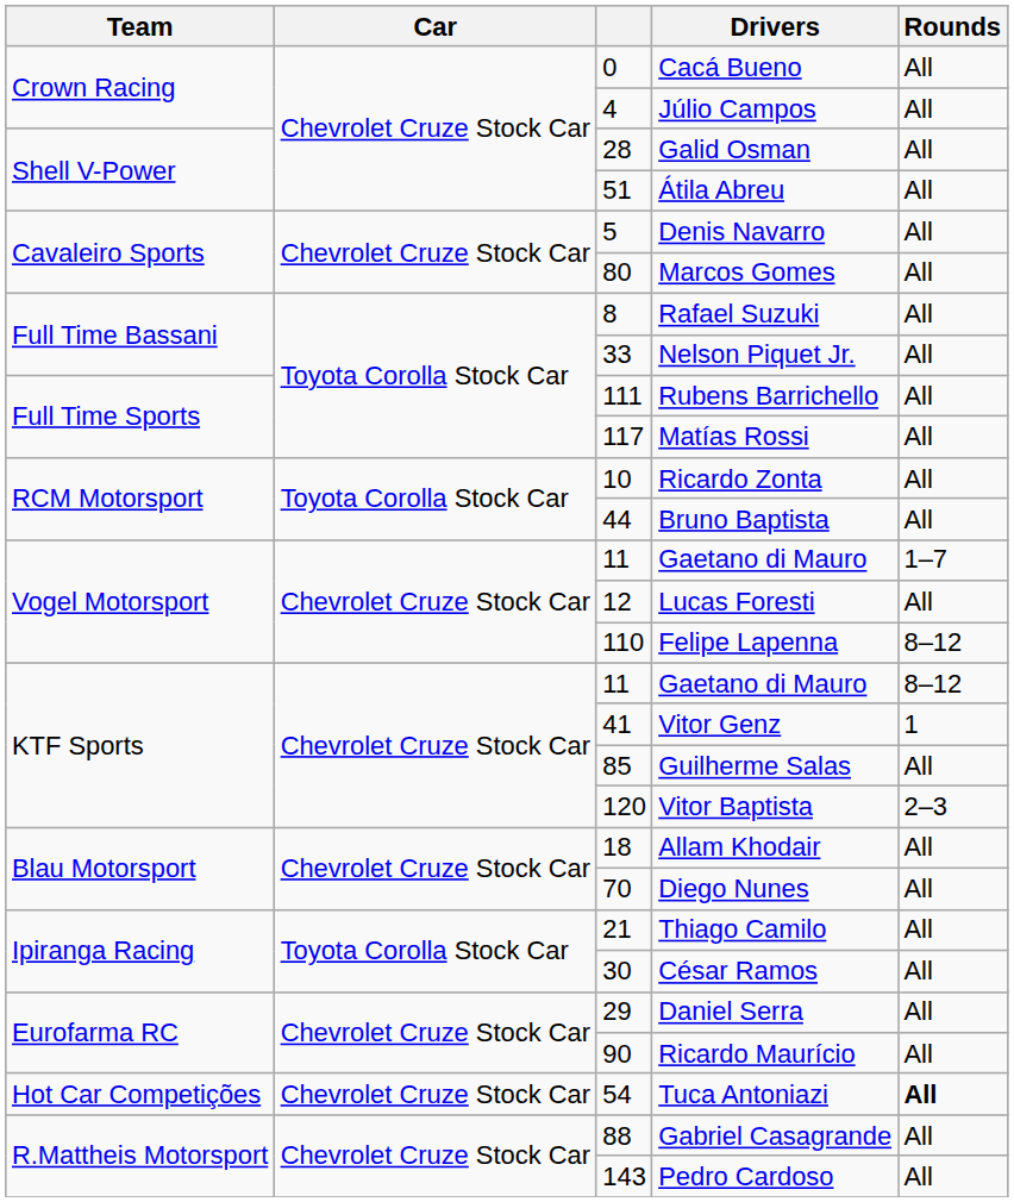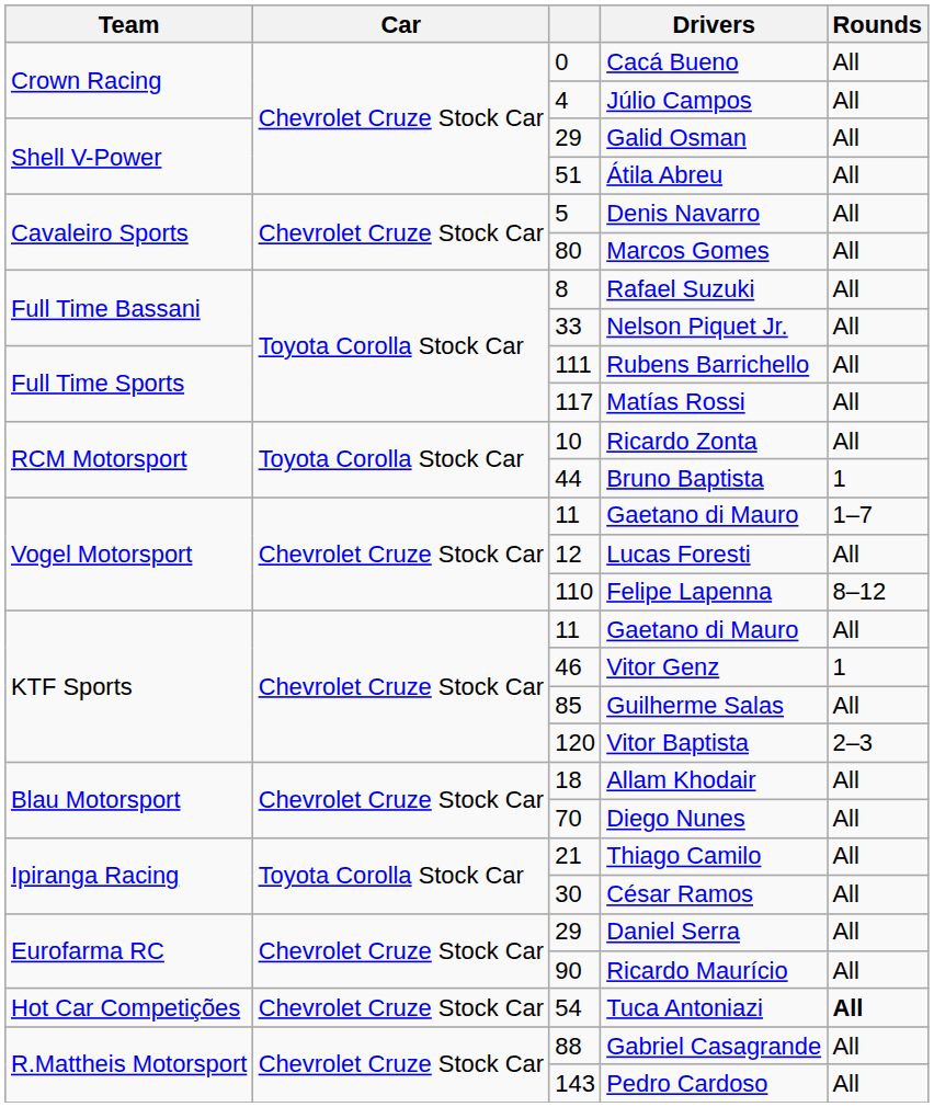Galid Osman | column 3: 28 -> 29
Bruno Baptista | Rounds: All -> 1
KTF Sports / Gaetano di Mauro | Rounds: 8–12 -> All
Vitor Genz | column 3: 41 -> 46
